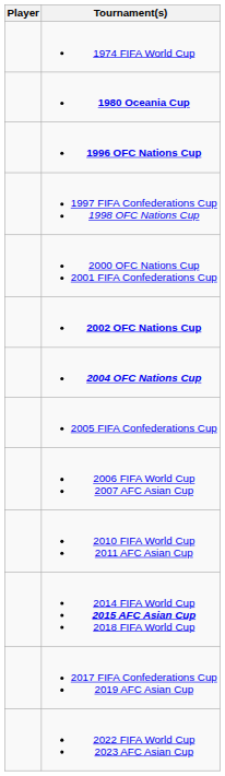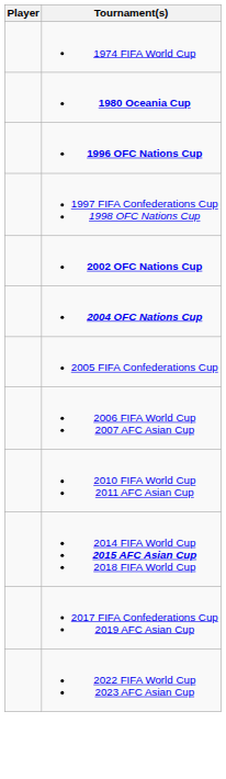- row: 2000 OFC Nations Cup 2001 FIFA Confederations Cup
